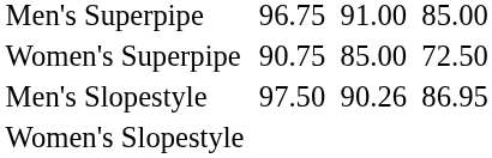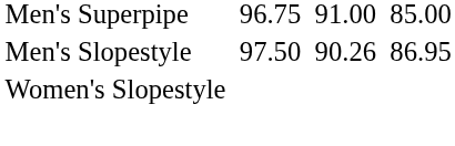- row: Women's Superpipe | 90.75 | 85.00 | 72.50
